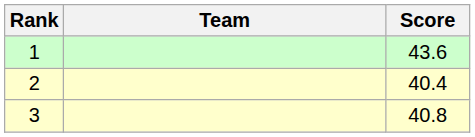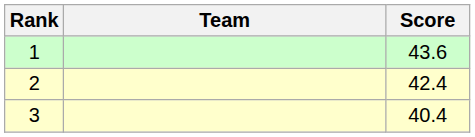2 | Score: 40.4 -> 42.4
3 | Score: 40.8 -> 40.4
